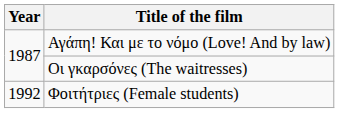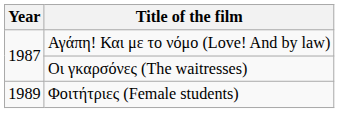Φοιτήτριες (Female students) | Year: 1992 -> 1989
